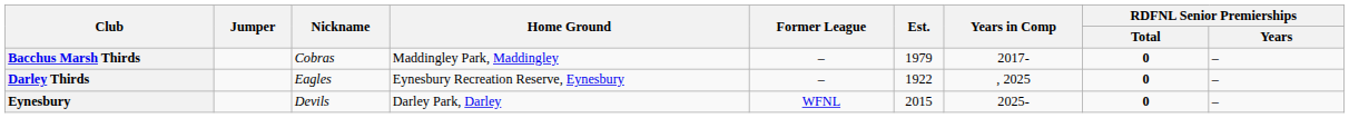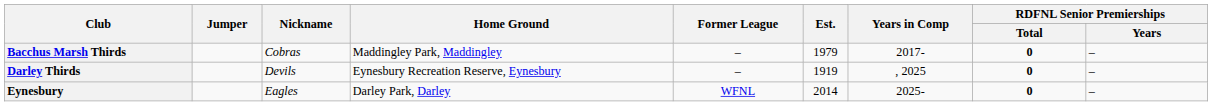Darley Thirds | Nickname: Eagles -> Devils
Darley Thirds | Est.: 1922 -> 1919
Eynesbury | Nickname: Devils -> Eagles
Eynesbury | Est.: 2015 -> 2014
